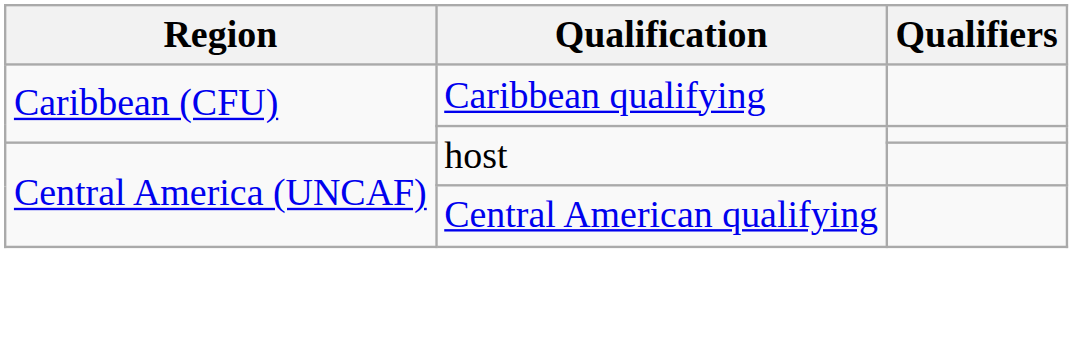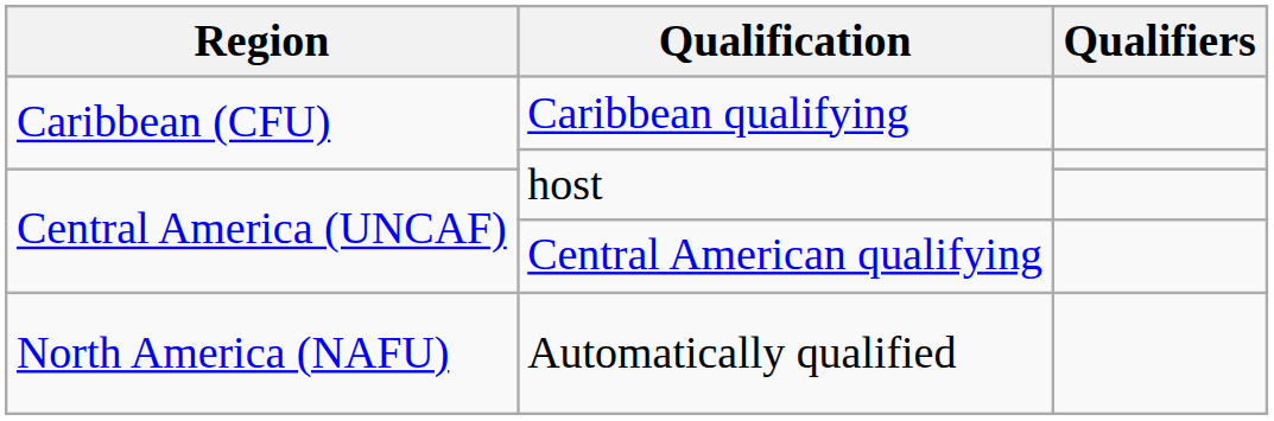+ row: North America (NAFU) | Automatically qualified
